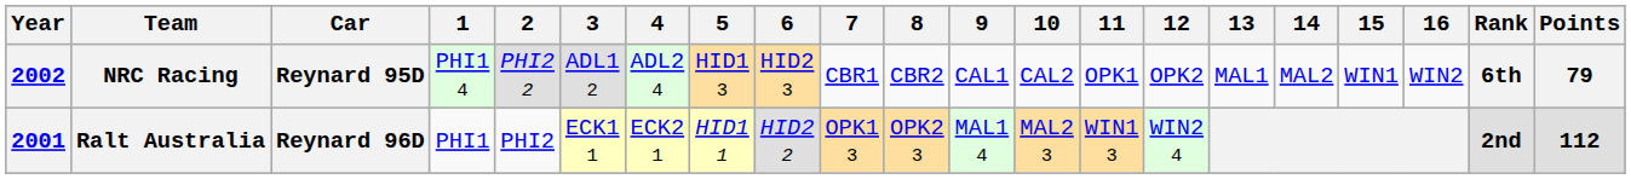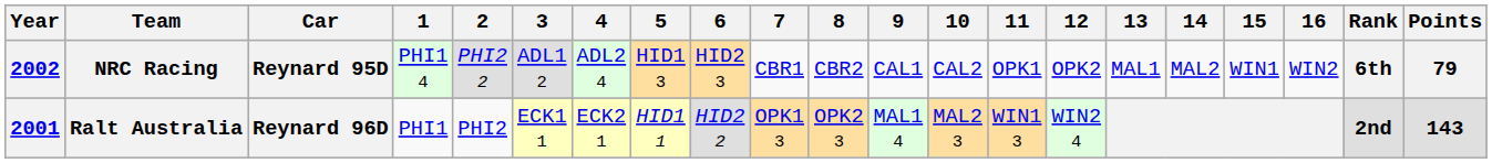Ralt Australia | Points: 112 -> 143
